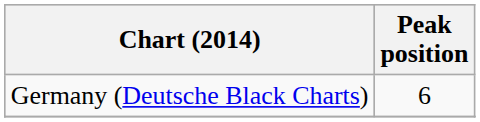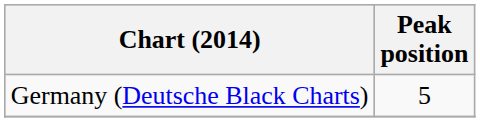Germany (Deutsche Black Charts) | Peak position: 6 -> 5
